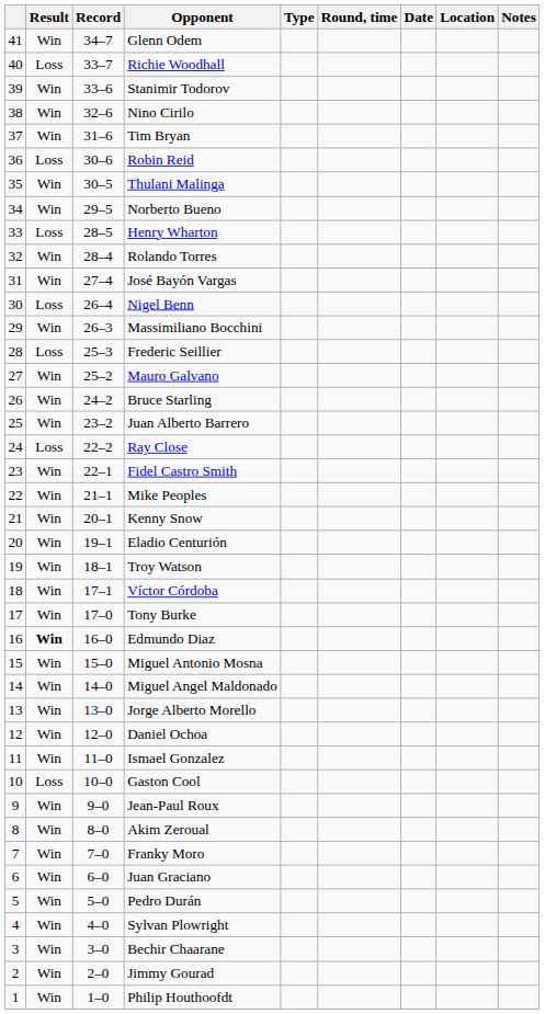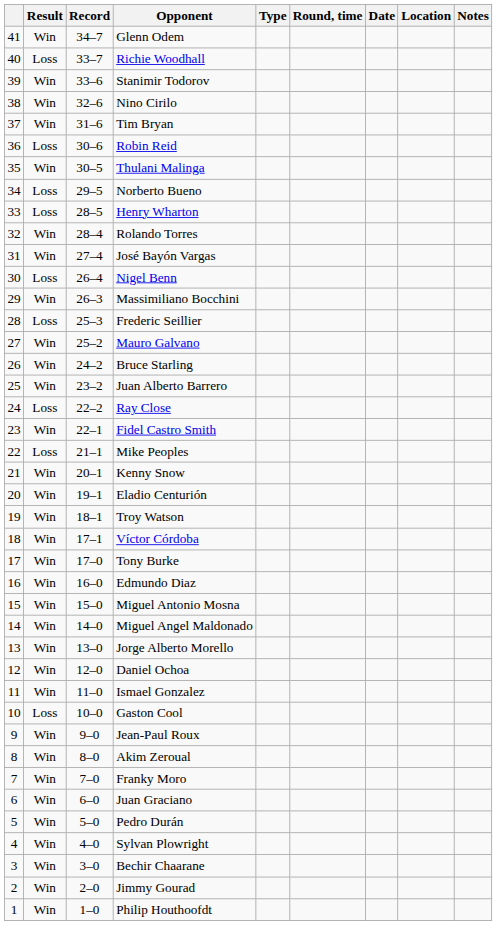Norberto Bueno | Result: Win -> Loss
Mike Peoples | Result: Win -> Loss
Edmundo Diaz | Result: bold -> normal
